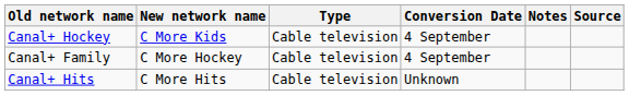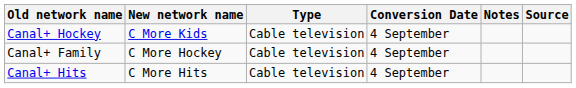Canal+ Hits | Conversion Date: Unknown -> 4 September
